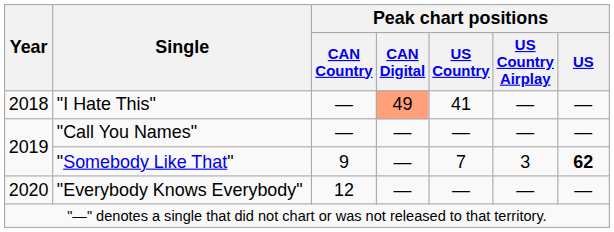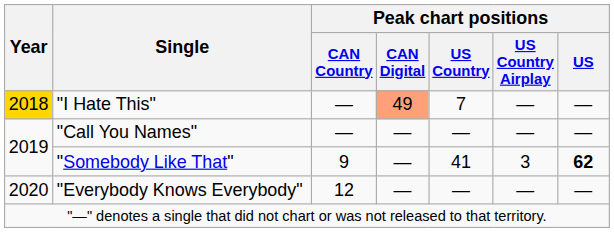"I Hate This" | Year: no background -> gold background
"I Hate This" | Peak chart positions / US Country: 41 -> 7
"Somebody Like That" | Peak chart positions / US Country: 7 -> 41
